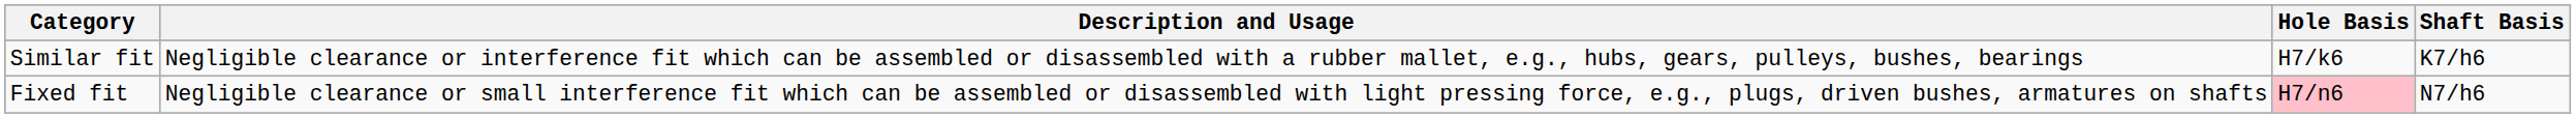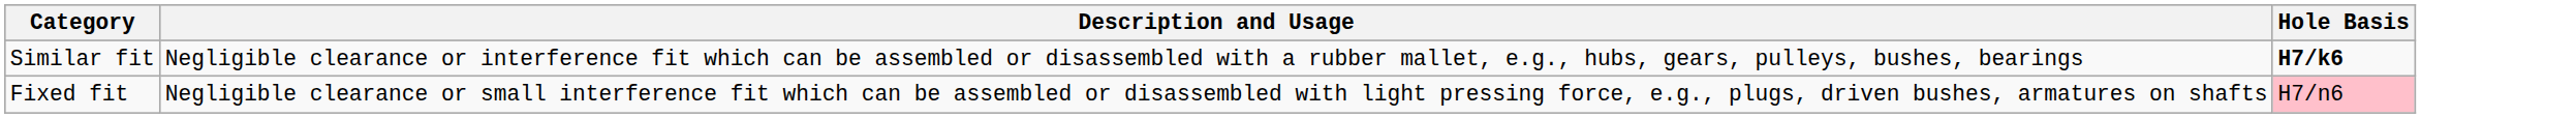- column: Shaft Basis | K7/h6 | N7/h6
Similar fit | Hole Basis: normal -> bold
